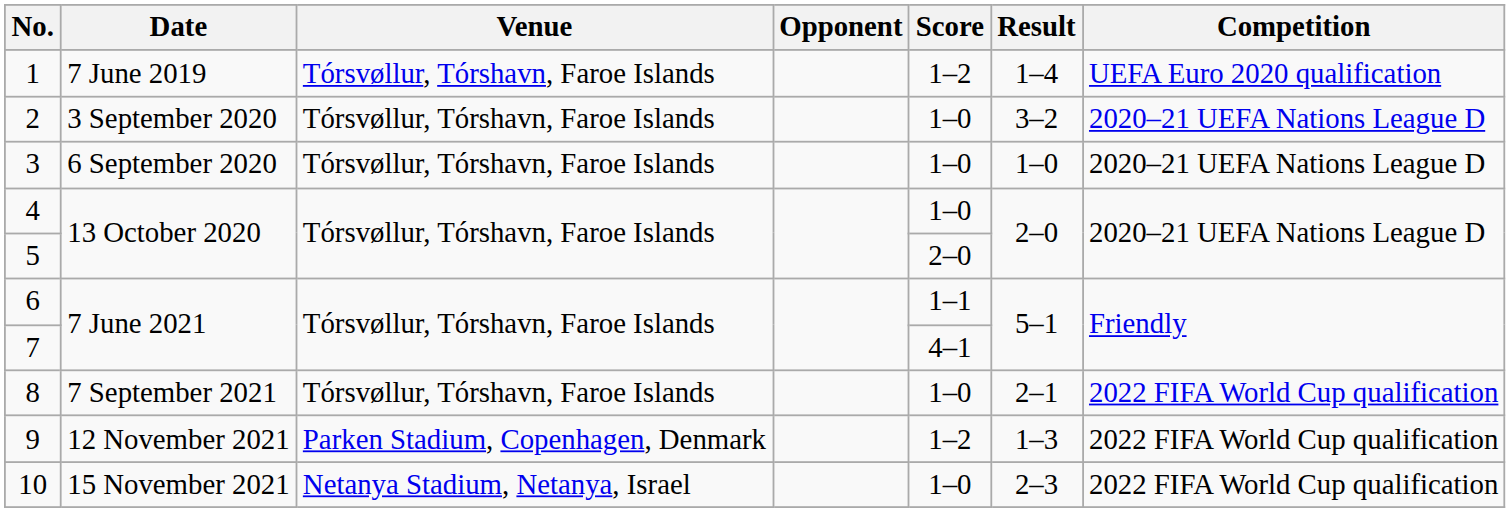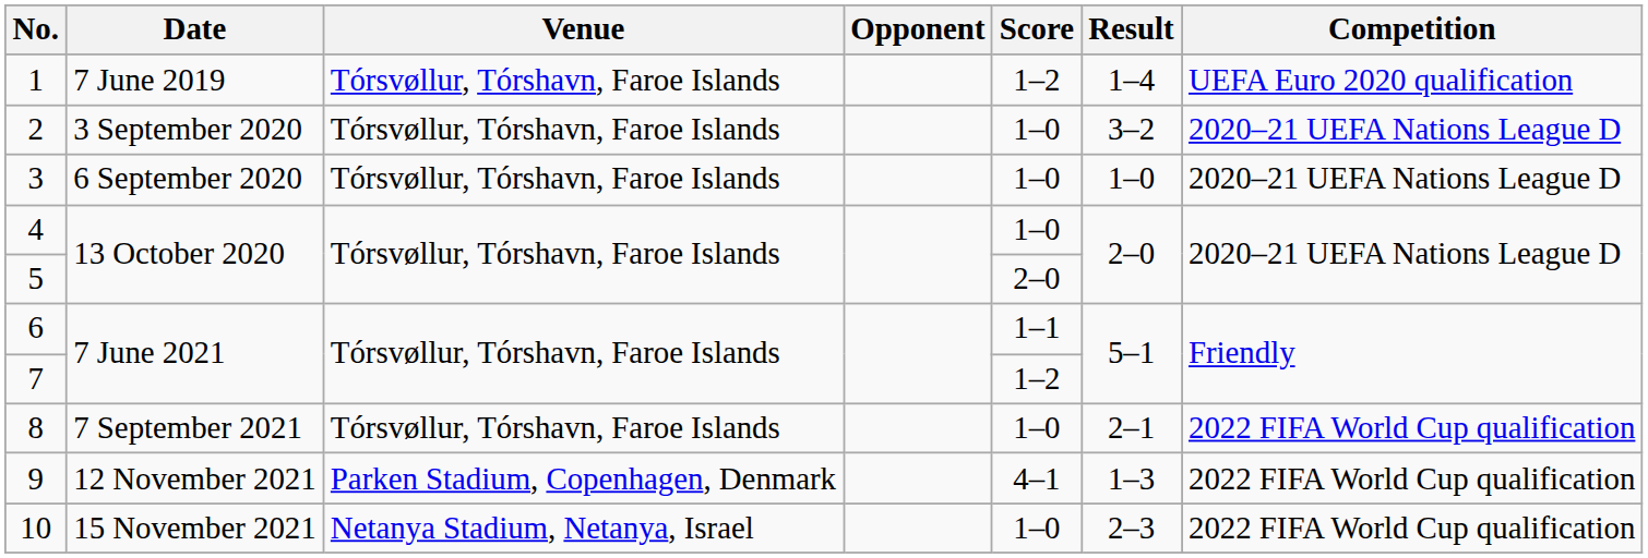7 | Score: 4–1 -> 1–2
9 | Score: 1–2 -> 4–1
